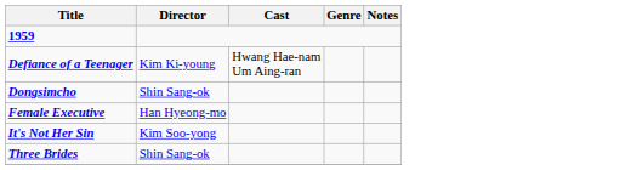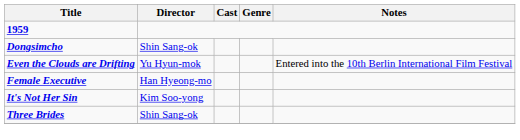- row: Defiance of a Teenager | Kim Ki-young | Hwang Hae-nam Um Aing-ran
+ row: Even the Clouds are Drifting | Yu Hyun-mok | Entered into the 10th Berlin International Film Festival
